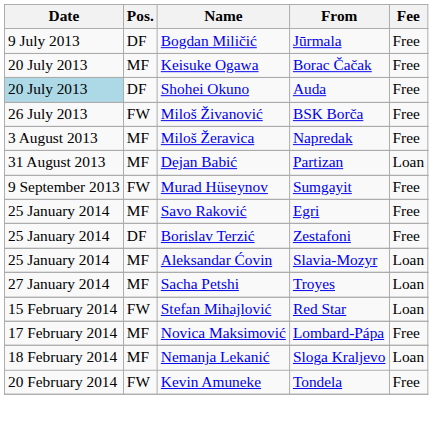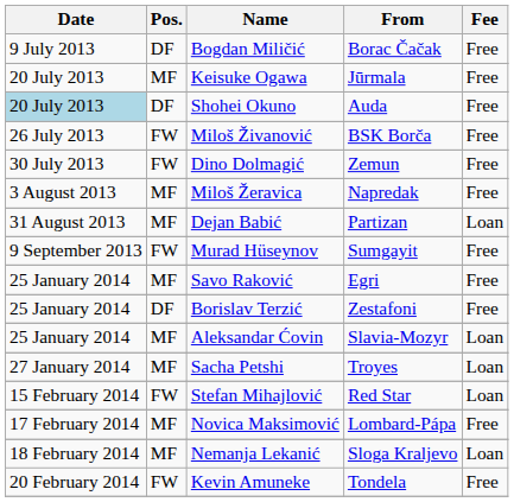Bogdan Miličić | From: Jūrmala -> Borac Čačak
Keisuke Ogawa | From: Borac Čačak -> Jūrmala
+ row: 30 July 2013 | FW | Dino Dolmagić | Zemun | Free
